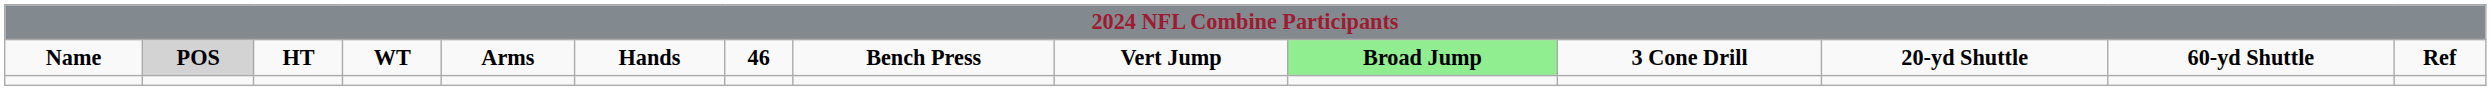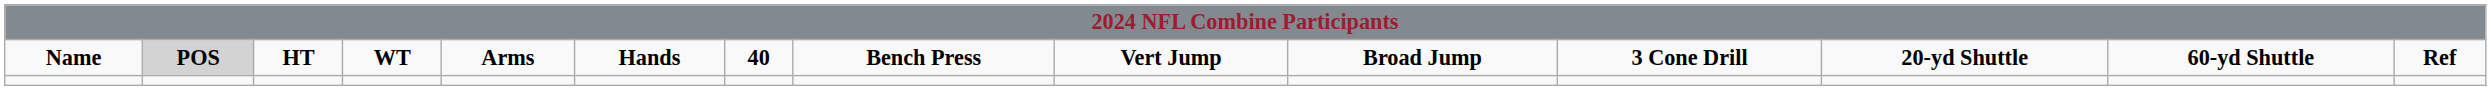Name | column 7: 46 -> 40
Name | column 10: lightgreen background -> no background
